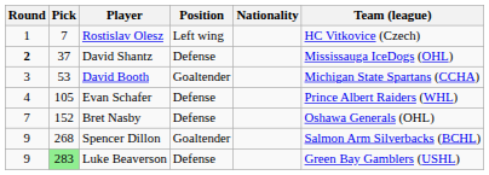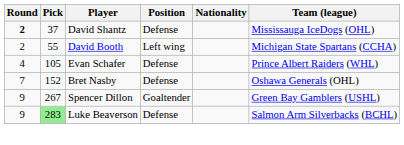- row: 1 | 7 | Rostislav Olesz | Left wing | HC Vitkovice (Czech)
David Booth | Round: 3 -> 2
David Booth | Pick: 53 -> 55
David Booth | Position: Goaltender -> Left wing
Spencer Dillon | Pick: 268 -> 267
Spencer Dillon | Team (league): Salmon Arm Silverbacks (BCHL) -> Green Bay Gamblers (USHL)
Luke Beaverson | Team (league): Green Bay Gamblers (USHL) -> Salmon Arm Silverbacks (BCHL)
